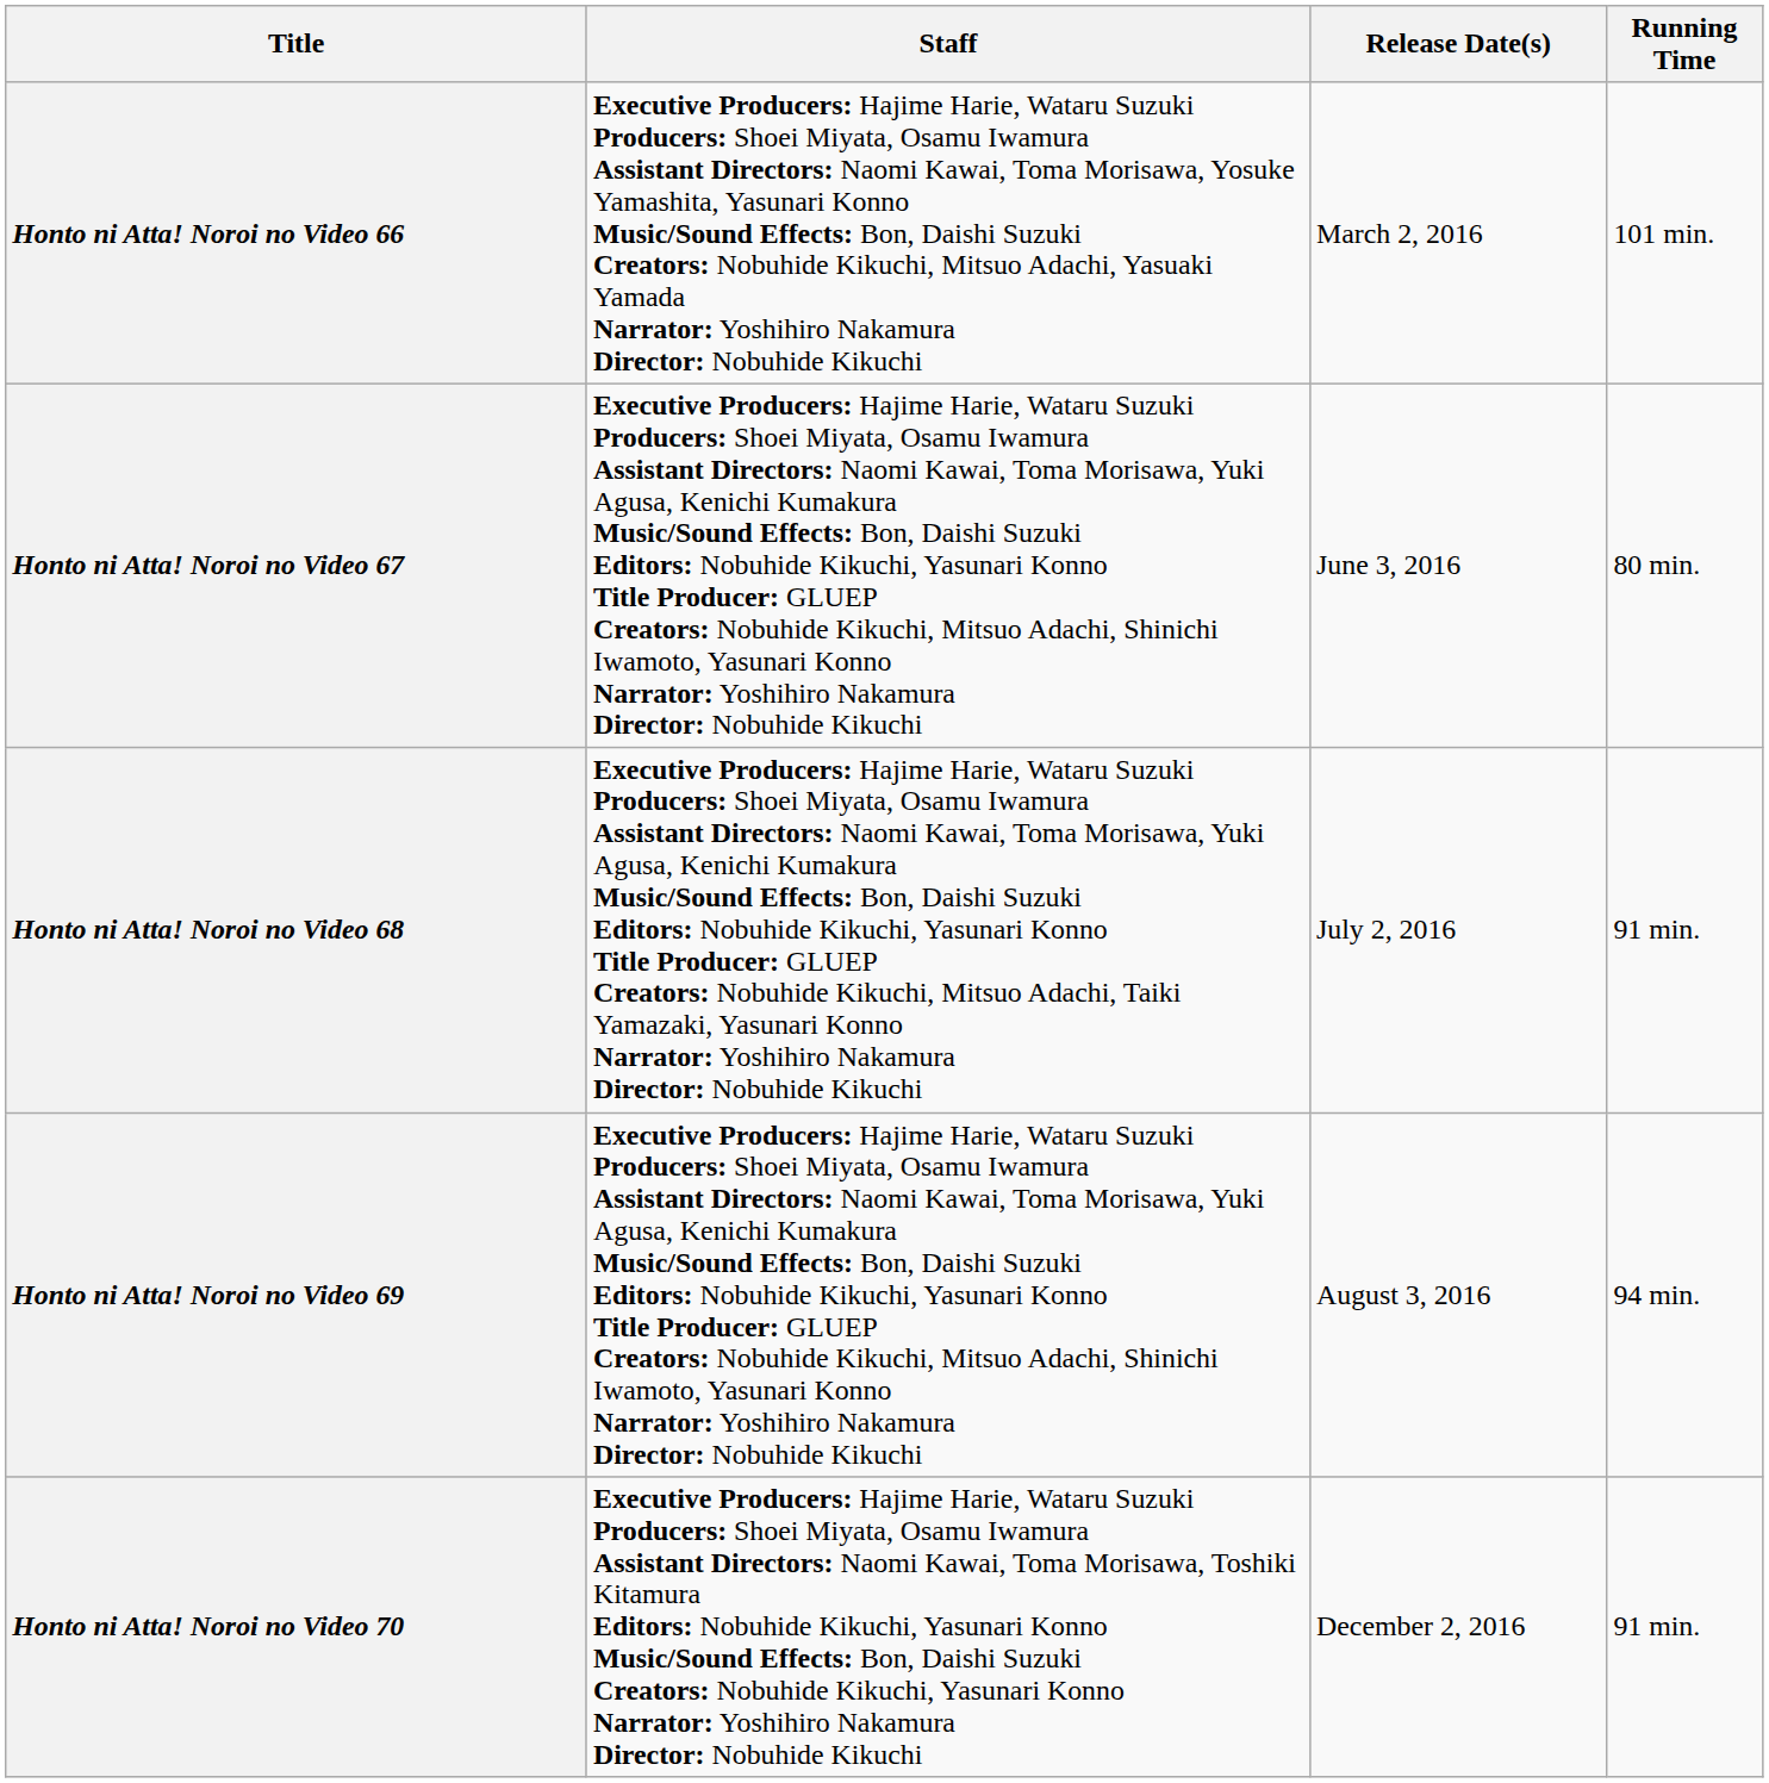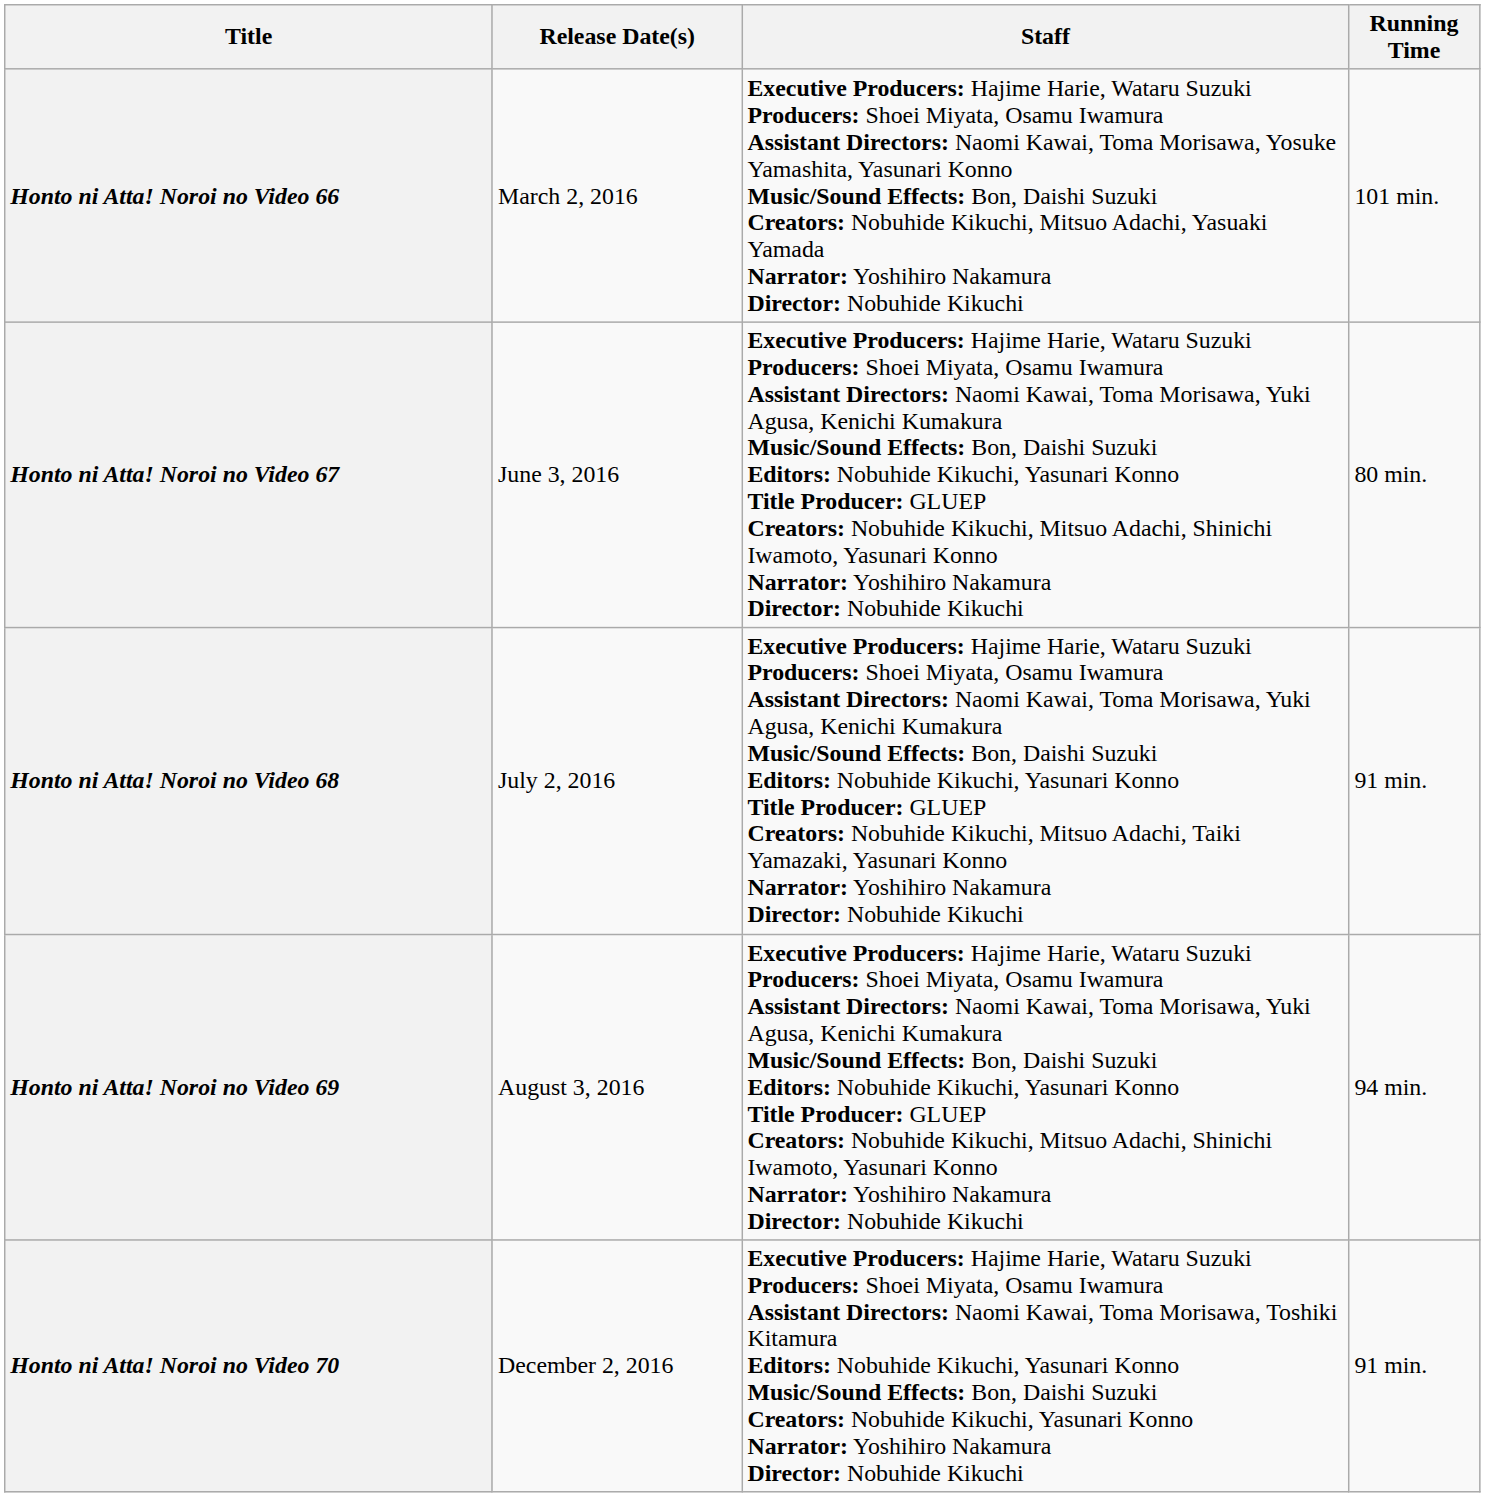columns swapped: Staff <-> Release Date(s)
